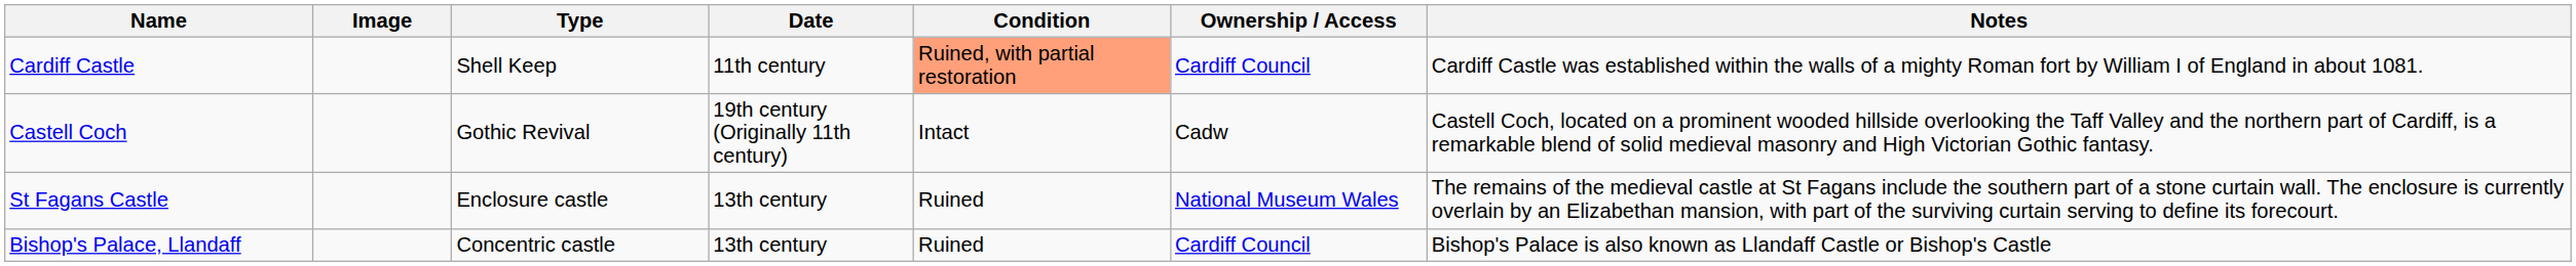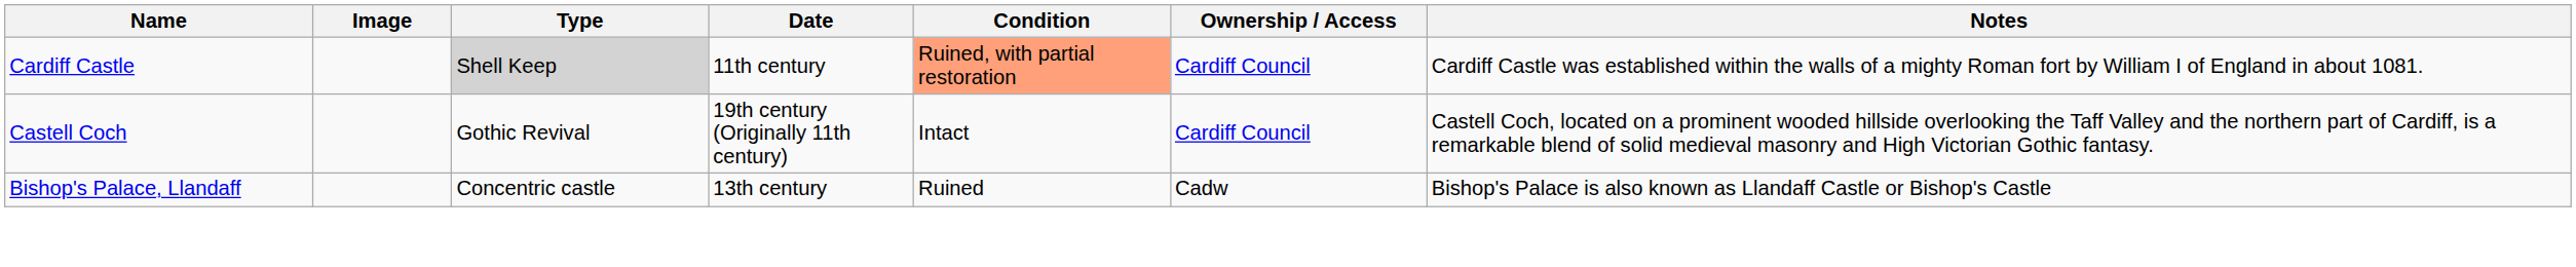Cardiff Castle | Type: no background -> lightgrey background
Castell Coch | Ownership / Access: Cadw -> Cardiff Council
- row: St Fagans Castle | Enclosure castle | 13th century | Ruined | National Museum Wales | The remains of the medieval castle at St Fagans include the southern part of a stone curtain wall. The enclosure is currently overlain by an Elizabethan mansion, with part of the surviving curtain serving to define its forecourt.
Bishop's Palace, Llandaff | Ownership / Access: Cardiff Council -> Cadw
